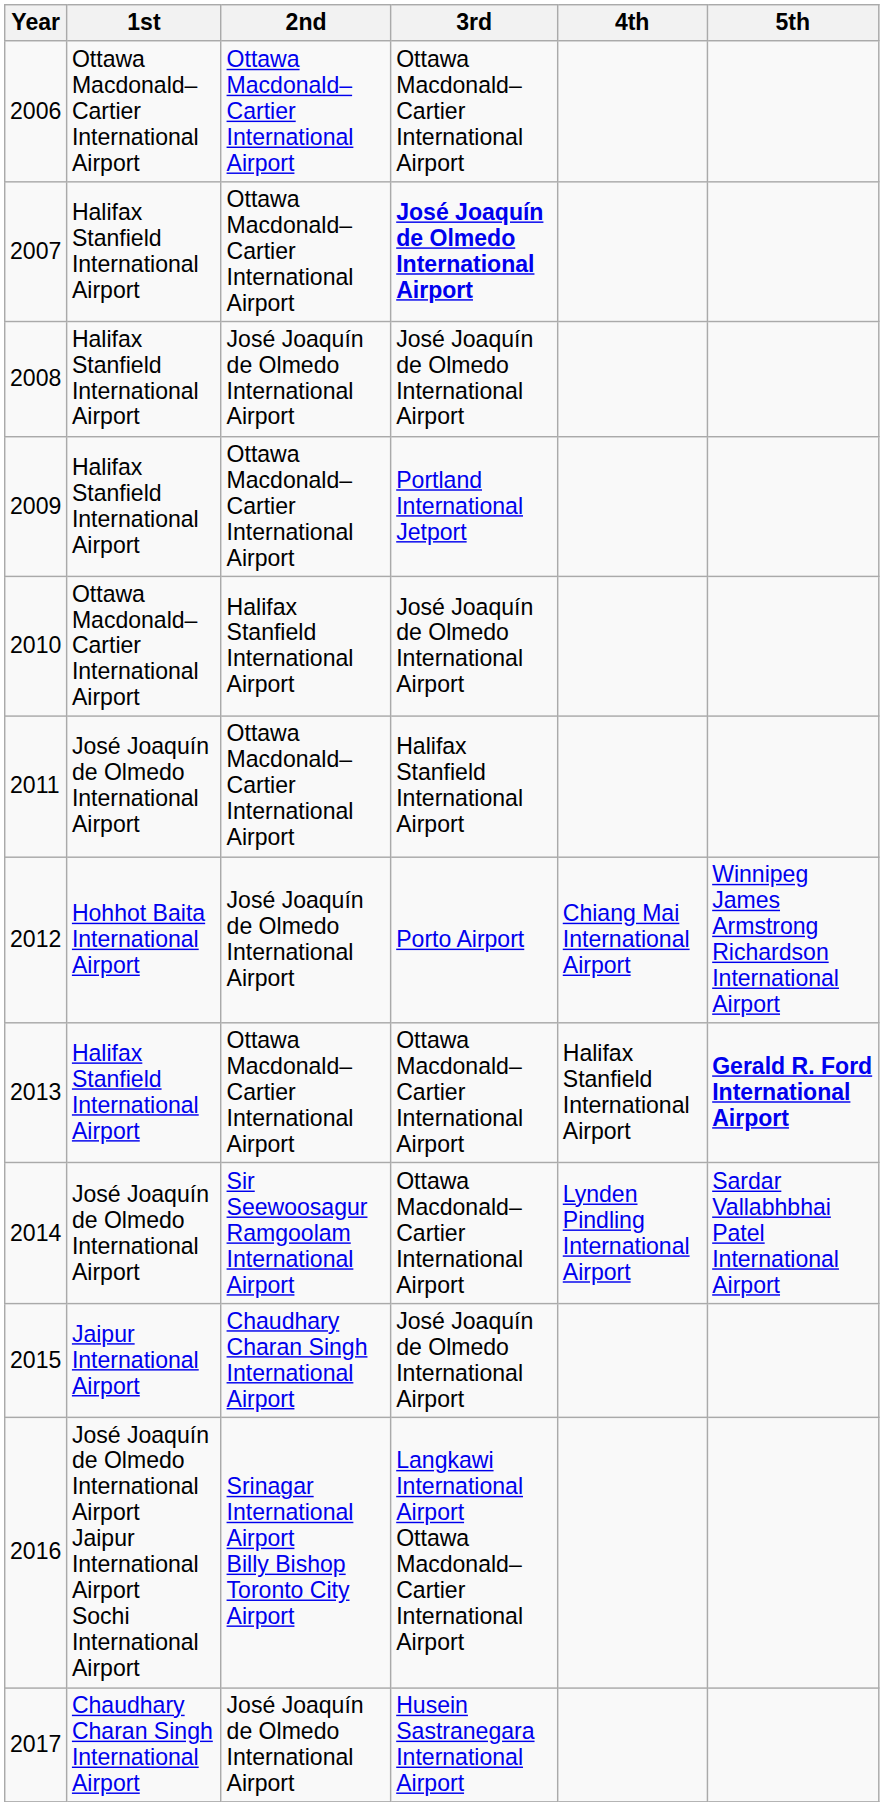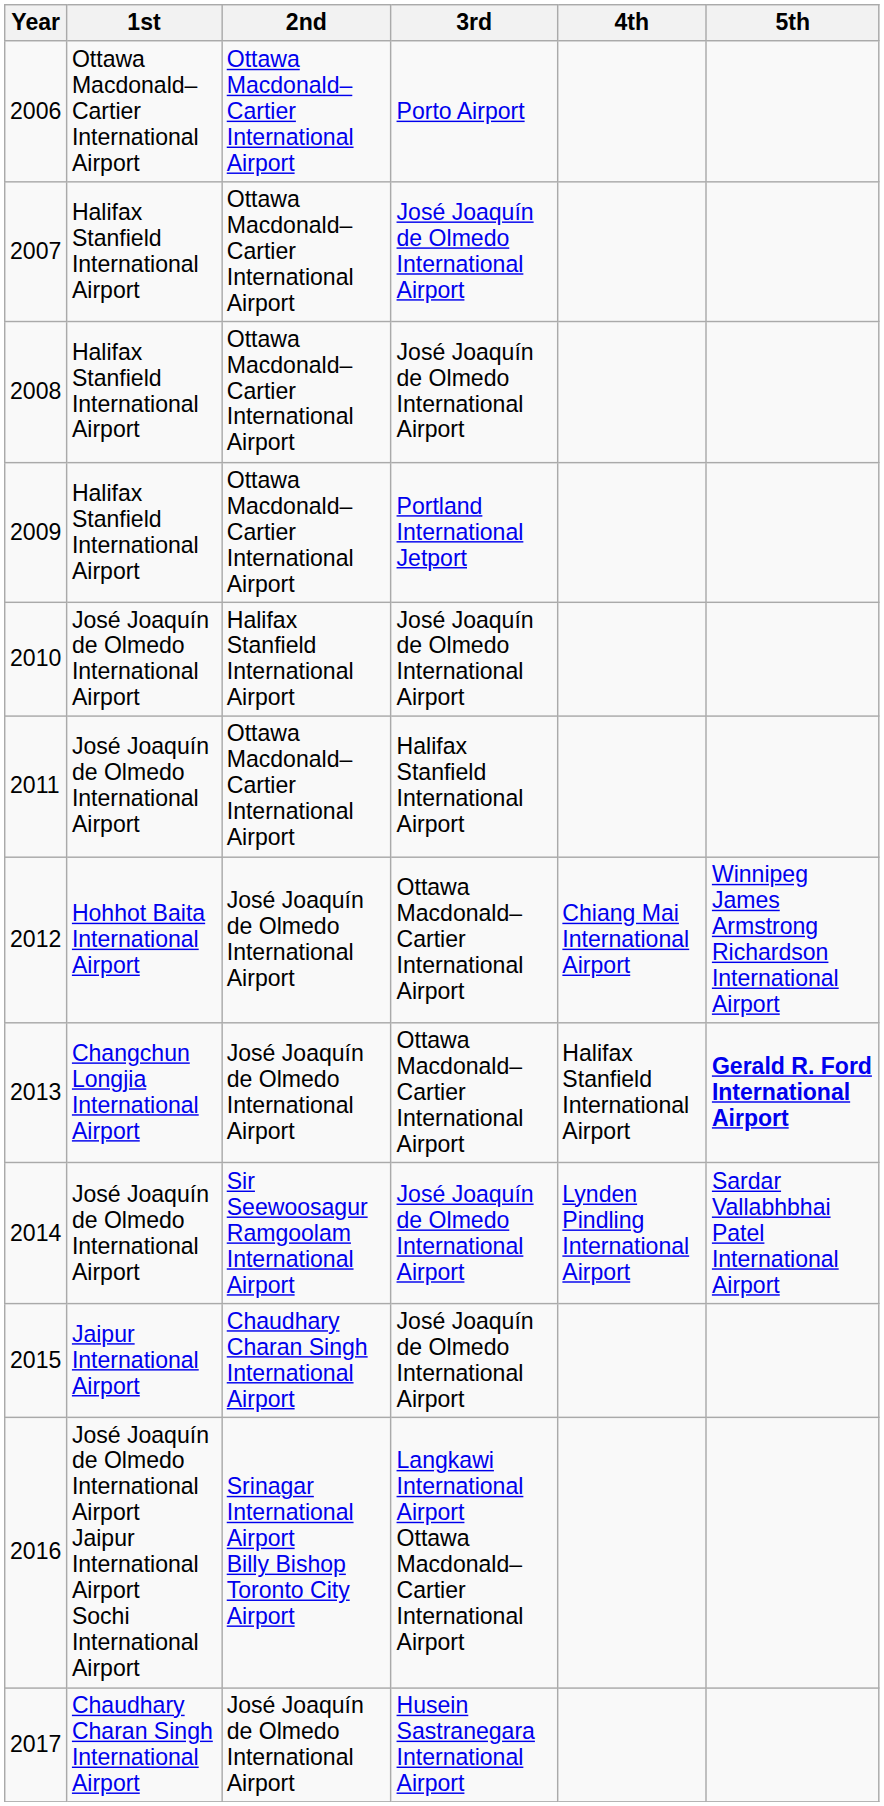2006 | 3rd: Ottawa Macdonald–Cartier International Airport -> Porto Airport
2007 | 3rd: bold -> normal
2008 | 2nd: José Joaquín de Olmedo International Airport -> Ottawa Macdonald–Cartier International Airport
2010 | 1st: Ottawa Macdonald–Cartier International Airport -> José Joaquín de Olmedo International Airport
2012 | 3rd: Porto Airport -> Ottawa Macdonald–Cartier International Airport
2013 | 1st: Halifax Stanfield International Airport -> Changchun Longjia International Airport
2013 | 2nd: Ottawa Macdonald–Cartier International Airport -> José Joaquín de Olmedo International Airport
2014 | 3rd: Ottawa Macdonald–Cartier International Airport -> José Joaquín de Olmedo International Airport
